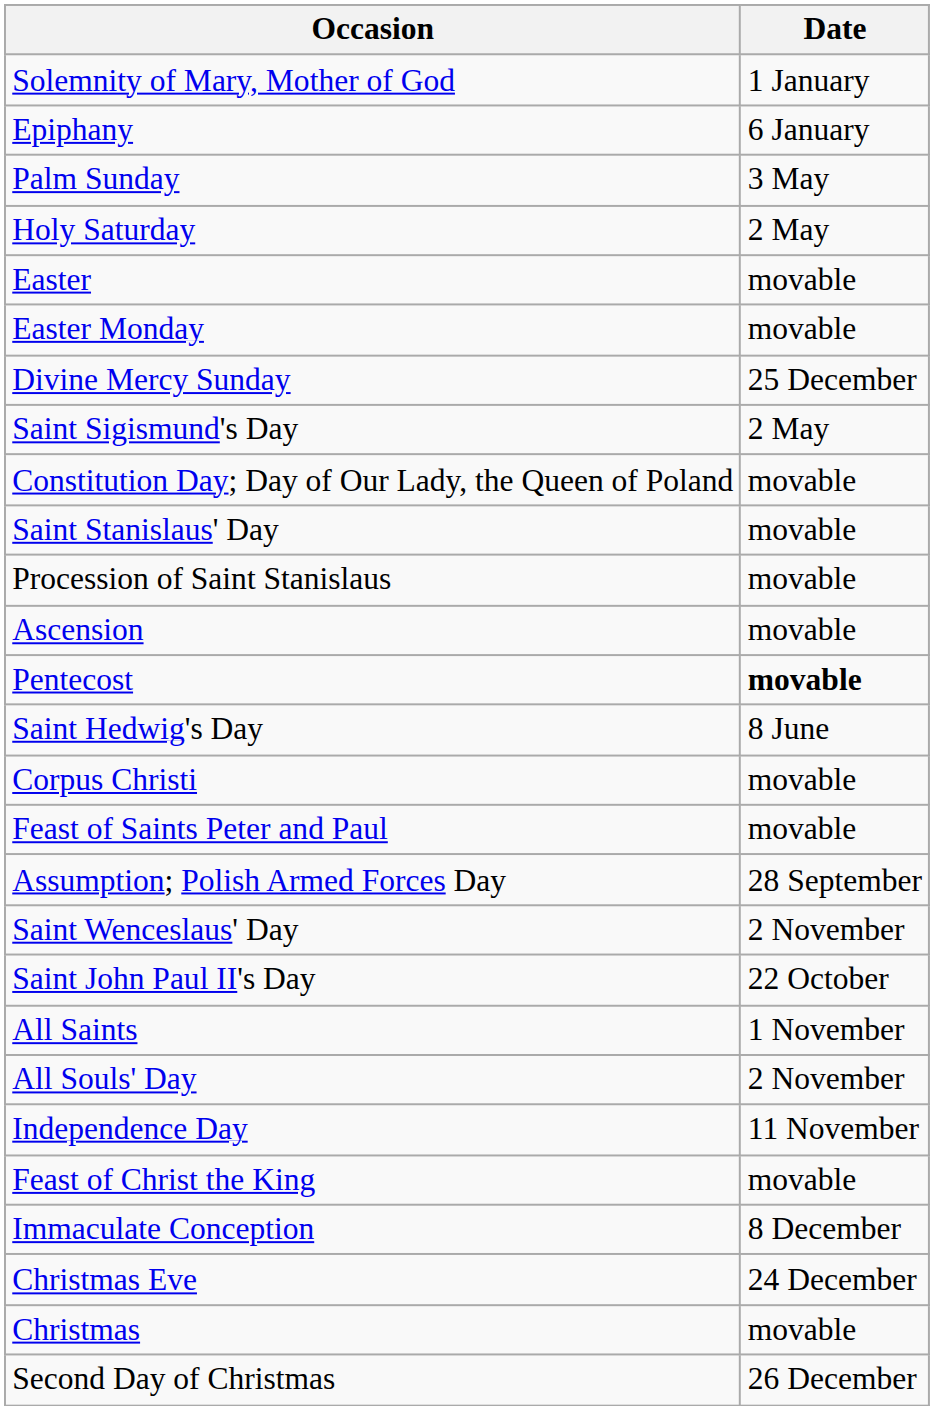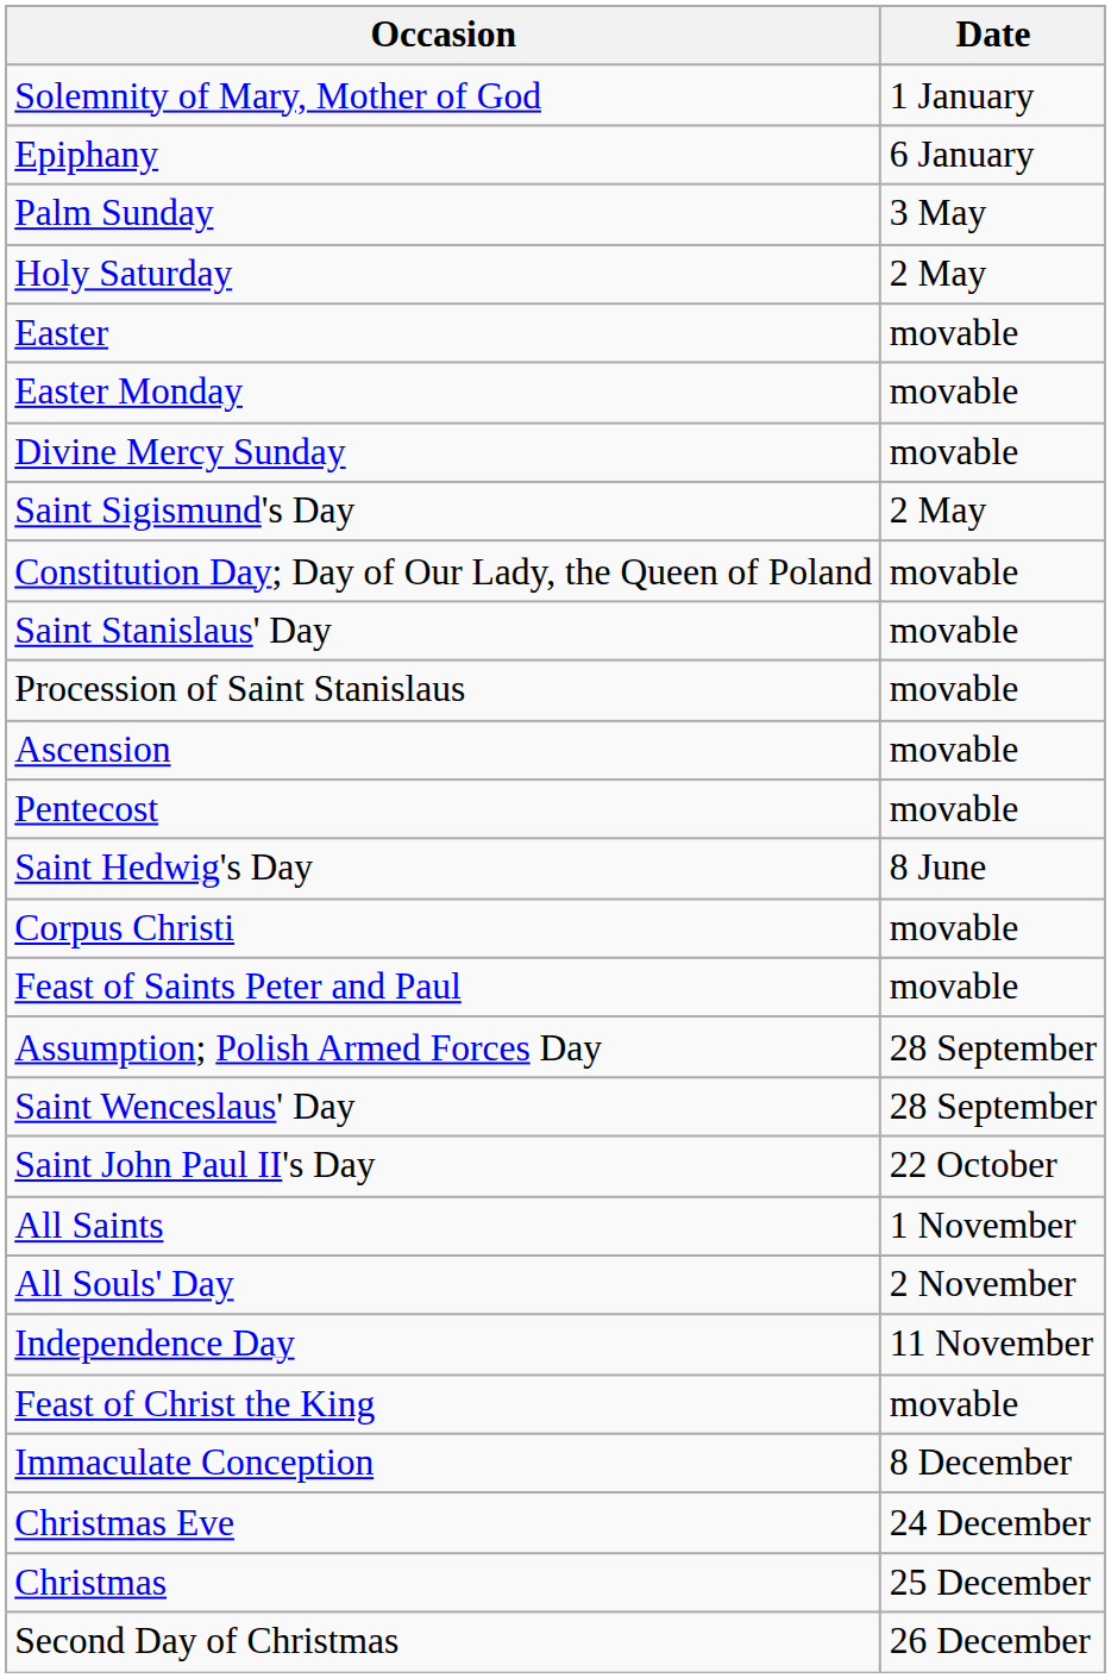Divine Mercy Sunday | Date: 25 December -> movable
Pentecost | Date: bold -> normal
Saint Wenceslaus' Day | Date: 2 November -> 28 September
Christmas | Date: movable -> 25 December
